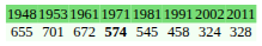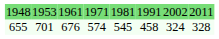655 | column 3: 672 -> 676
655 | column 4: bold -> normal
